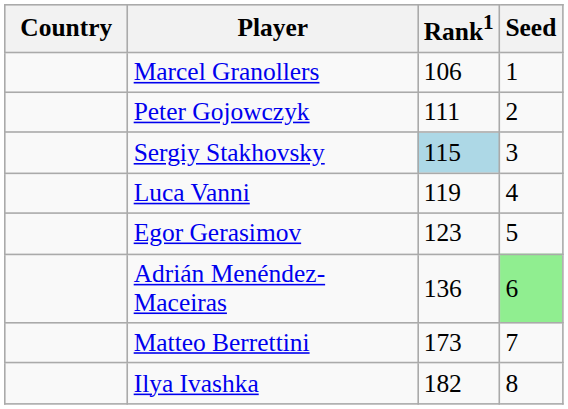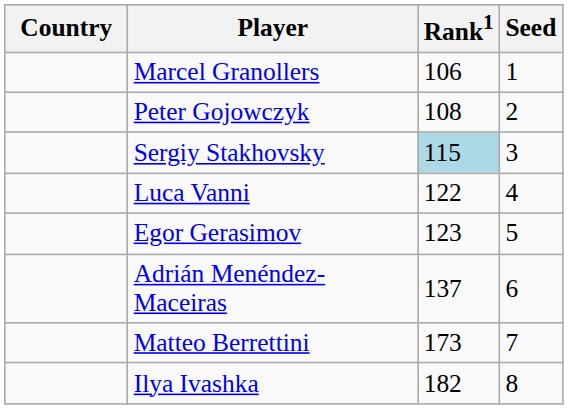Peter Gojowczyk | Rank1: 111 -> 108
Luca Vanni | Rank1: 119 -> 122
Adrián Menéndez-Maceiras | Rank1: 136 -> 137
Adrián Menéndez-Maceiras | Seed: lightgreen background -> no background
